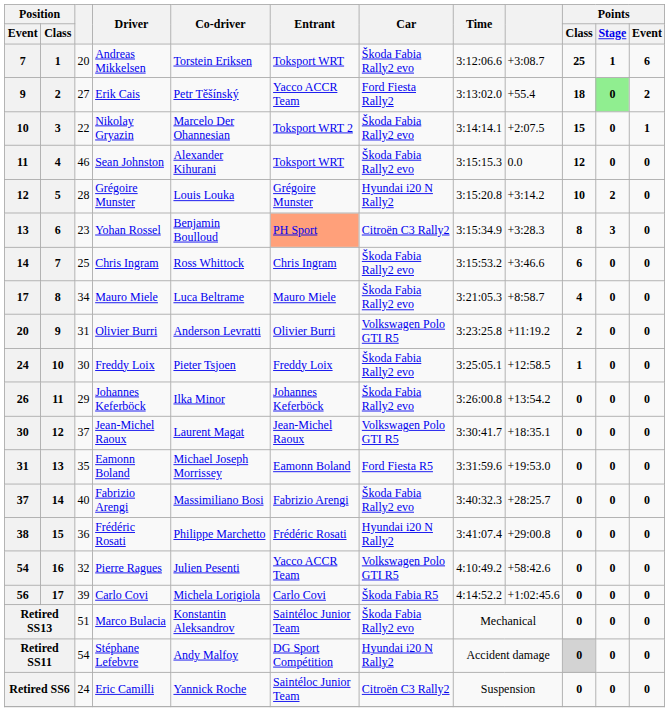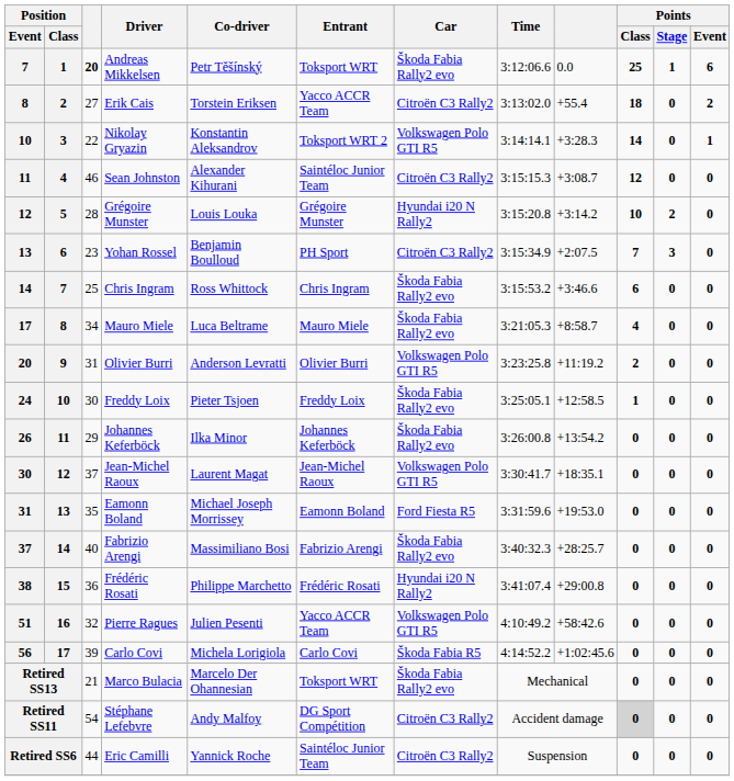Andreas Mikkelsen | column 3: normal -> bold
Andreas Mikkelsen | Co-driver: Torstein Eriksen -> Petr Těšínský
Andreas Mikkelsen | column 9: +3:08.7 -> 0.0
Erik Cais | Position / Event: 9 -> 8
Erik Cais | Co-driver: Petr Těšínský -> Torstein Eriksen
Erik Cais | Car: Ford Fiesta Rally2 -> Citroën C3 Rally2
Erik Cais | Points / Stage: lightgreen background -> no background
Nikolay Gryazin | Co-driver: Marcelo Der Ohannesian -> Konstantin Aleksandrov
Nikolay Gryazin | Car: Škoda Fabia Rally2 evo -> Volkswagen Polo GTI R5
Nikolay Gryazin | column 9: +2:07.5 -> +3:28.3
Nikolay Gryazin | Points / Class: 15 -> 14
Sean Johnston | Entrant: Toksport WRT -> Saintéloc Junior Team
Sean Johnston | Car: Škoda Fabia Rally2 evo -> Citroën C3 Rally2
Sean Johnston | column 9: 0.0 -> +3:08.7
Yohan Rossel | Entrant: lightsalmon background -> no background
Yohan Rossel | column 9: +3:28.3 -> +2:07.5
Yohan Rossel | Points / Class: 8 -> 7
Pierre Ragues | Position / Event: 54 -> 51
Marco Bulacia | column 3: 51 -> 21
Marco Bulacia | Co-driver: Konstantin Aleksandrov -> Marcelo Der Ohannesian
Marco Bulacia | Entrant: Saintéloc Junior Team -> Toksport WRT
Stéphane Lefebvre | Car: Hyundai i20 N Rally2 -> Citroën C3 Rally2
Eric Camilli | column 3: 24 -> 44
